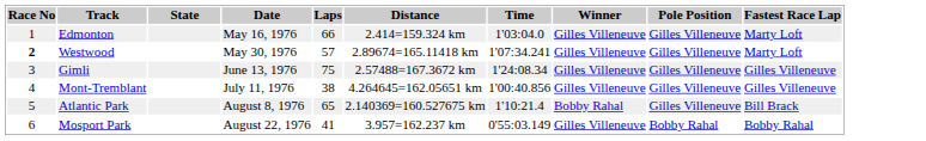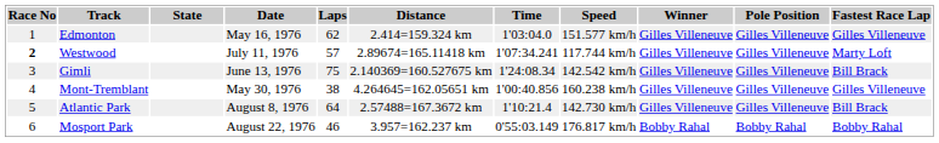+ column: Speed | 151.577 km/h | 117.744 km/h | 142.542 km/h | 160.238 km/h | 142.730 km/h | 176.817 km/h
Edmonton | Laps: 66 -> 62
Edmonton | Fastest Race Lap: Marty Loft -> Gilles Villeneuve
Westwood | Date: May 30, 1976 -> July 11, 1976
Gimli | Distance: 2.57488=167.3672 km -> 2.140369=160.527675 km
Gimli | Fastest Race Lap: Gilles Villeneuve -> Bill Brack
Mont-Tremblant | Date: July 11, 1976 -> May 30, 1976
Atlantic Park | Laps: 65 -> 64
Atlantic Park | Distance: 2.140369=160.527675 km -> 2.57488=167.3672 km
Atlantic Park | Winner: Bobby Rahal -> Gilles Villeneuve
Mosport Park | Laps: 41 -> 46
Mosport Park | Winner: Gilles Villeneuve -> Bobby Rahal
